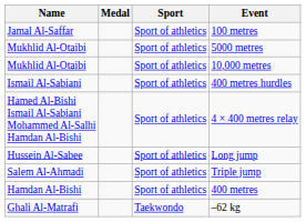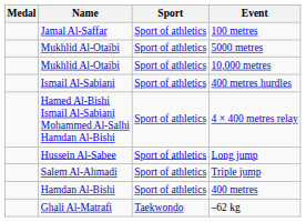columns swapped: Medal <-> Name
